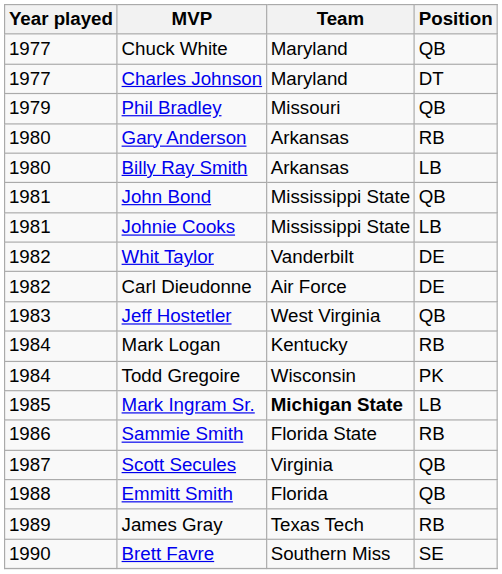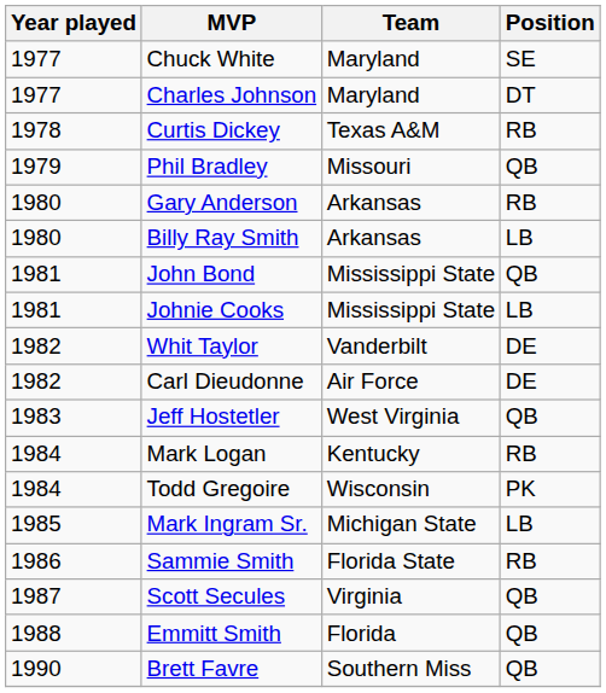Chuck White | Position: QB -> SE
+ row: 1978 | Curtis Dickey | Texas A&M | RB
Mark Ingram Sr. | Team: bold -> normal
- row: 1989 | James Gray | Texas Tech | RB
Brett Favre | Position: SE -> QB
